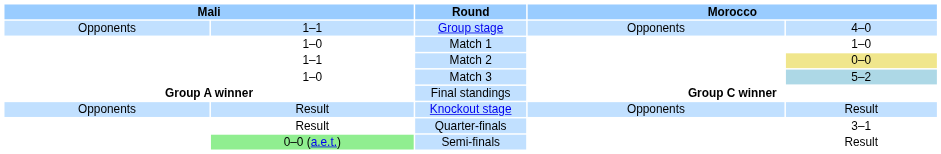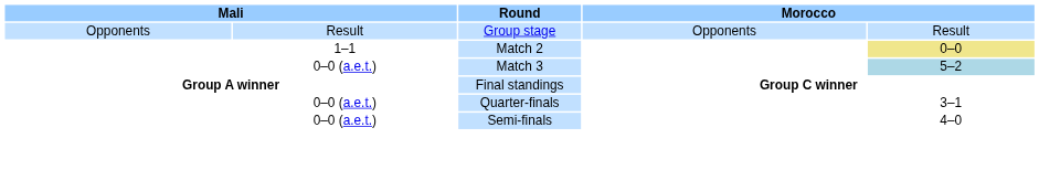Group stage | column 2: 1–1 -> Result
Group stage | column 5: 4–0 -> Result
- row: 1–0 | Match 1 | 1–0
Match 3 | column 2: 1–0 -> 0–0 (a.e.t.)
- row: Opponents | Result | Knockout stage | Opponents | Result
Quarter-finals | column 2: Result -> 0–0 (a.e.t.)
Semi-finals | column 2: lightgreen background -> no background
Semi-finals | column 5: Result -> 4–0
